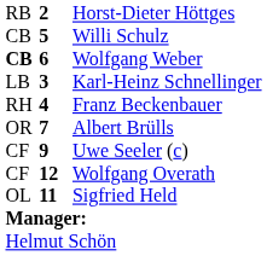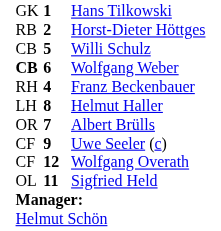+ row: GK | 1 | Hans Tilkowski
- row: LB | 3 | Karl-Heinz Schnellinger
+ row: LH | 8 | Helmut Haller
